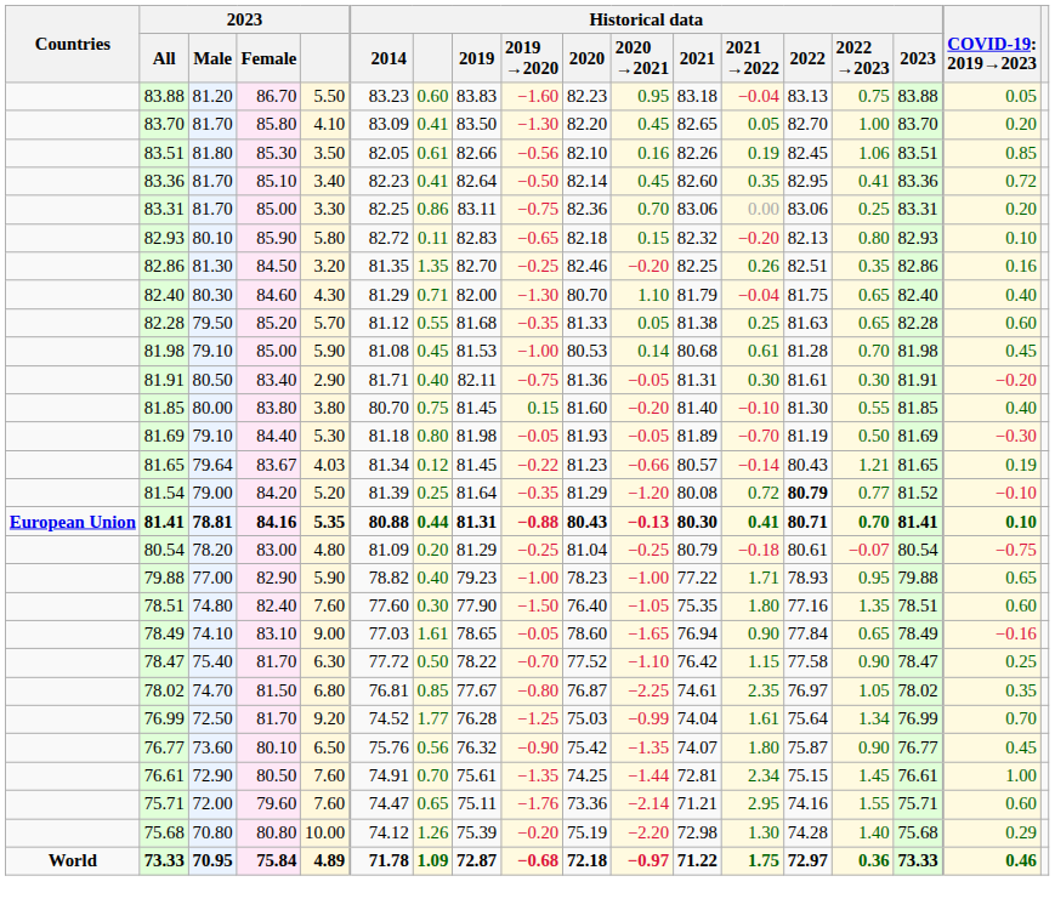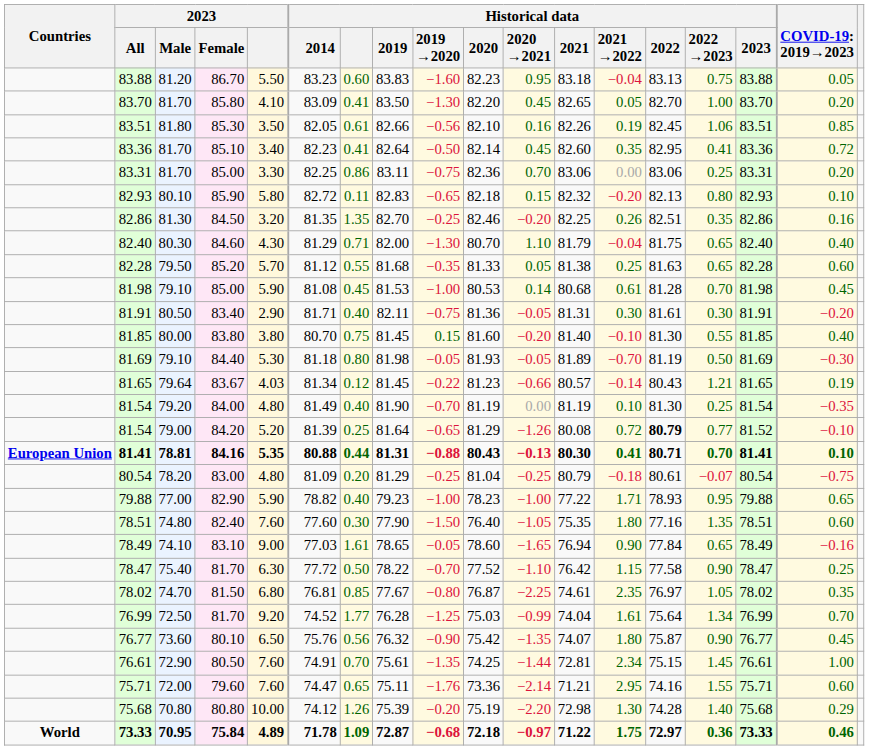+ row: 81.54 | 79.20 | 84.00 | 4.80 | 81.49 | 0.40 | 81.90 | −0.70 | 81.19 | 0.00 | 81.19 | 0.10 | 81.30 | 0.25 | 81.54 | −0.35
81.54 / 84.20 | Historical data / 2019 →2020: −0.35 -> −0.65
81.54 / 84.20 | Historical data / 2020 →2021: −1.20 -> −1.26
